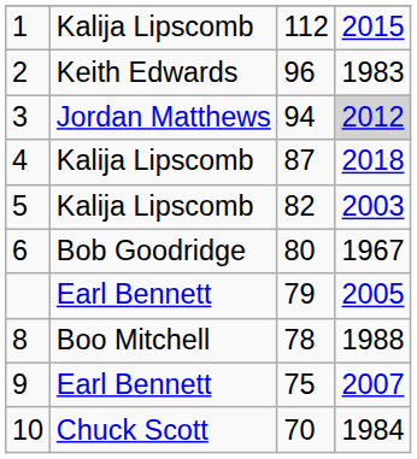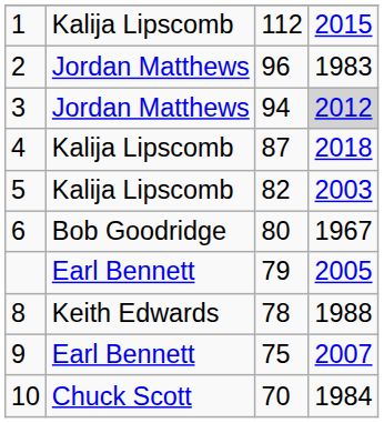2 | column 2: Keith Edwards -> Jordan Matthews
8 | column 2: Boo Mitchell -> Keith Edwards
